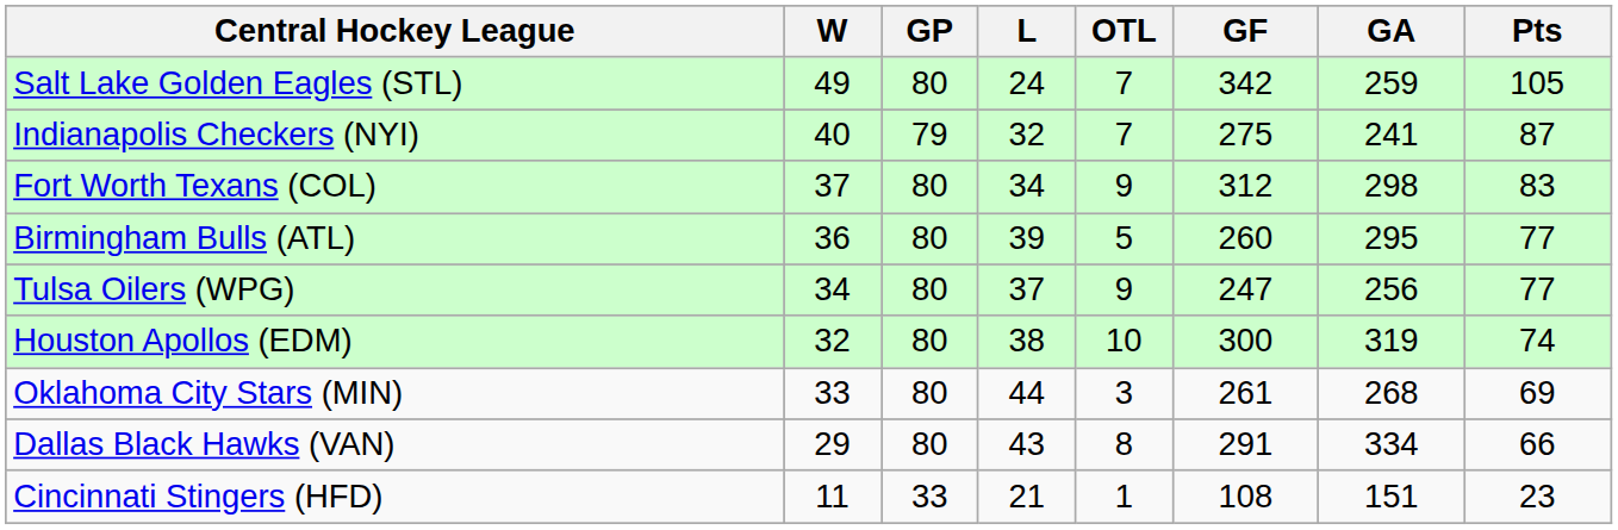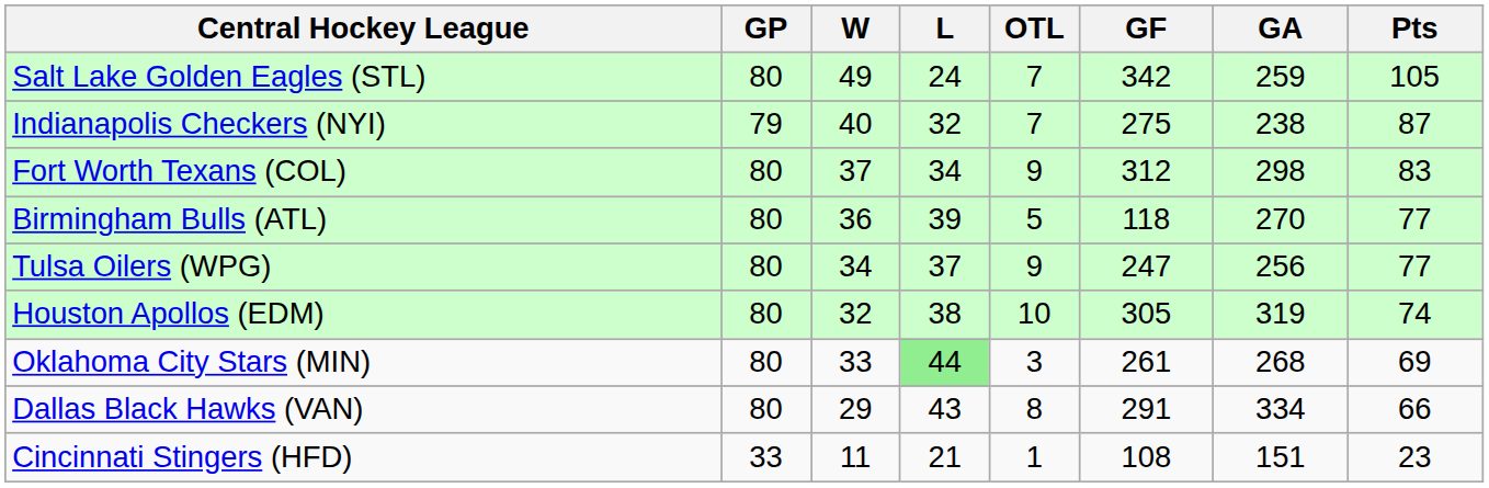columns swapped: GP <-> W
Indianapolis Checkers (NYI) | GA: 241 -> 238
Birmingham Bulls (ATL) | GF: 260 -> 118
Birmingham Bulls (ATL) | GA: 295 -> 270
Houston Apollos (EDM) | GF: 300 -> 305
Oklahoma City Stars (MIN) | L: no background -> lightgreen background
